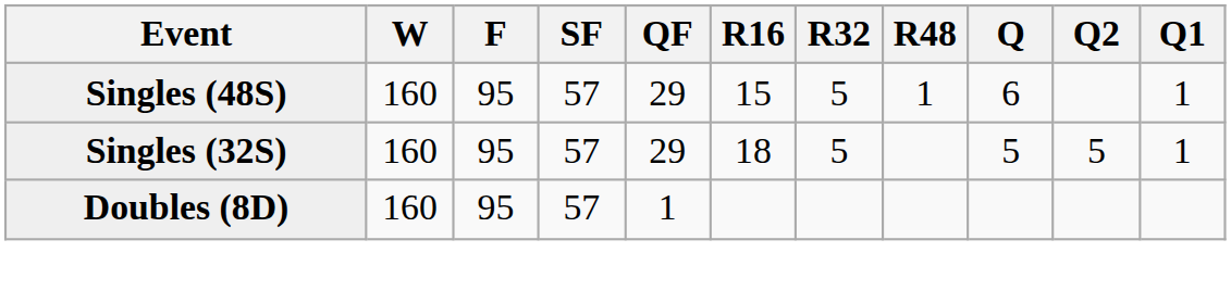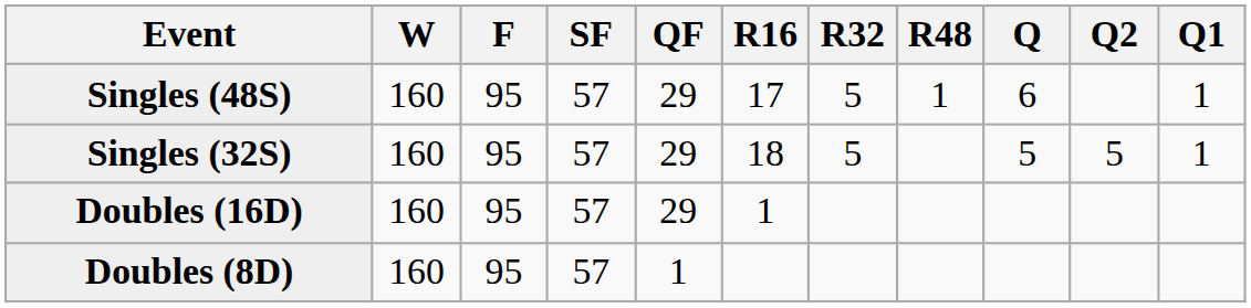Singles (48S) | R16: 15 -> 17
+ row: Doubles (16D) | 160 | 95 | 57 | 29 | 1
